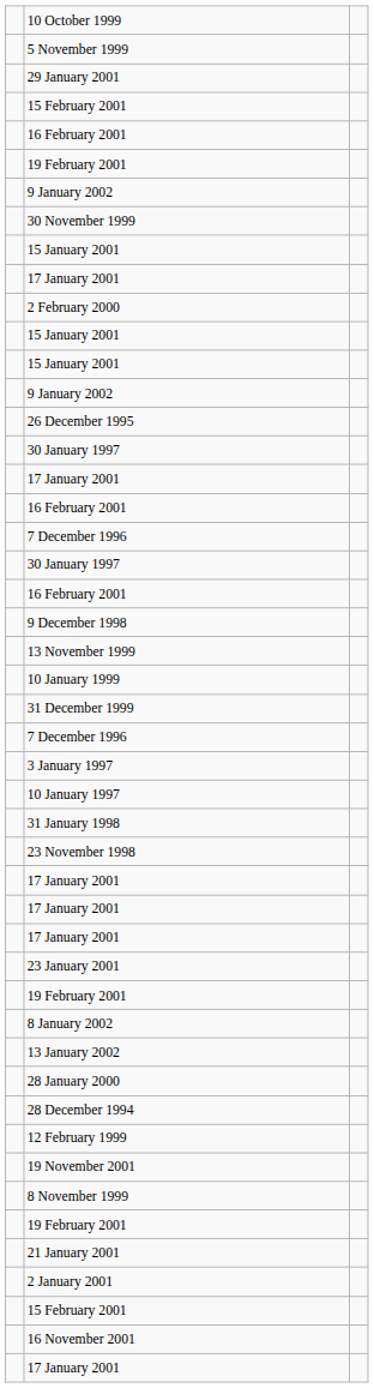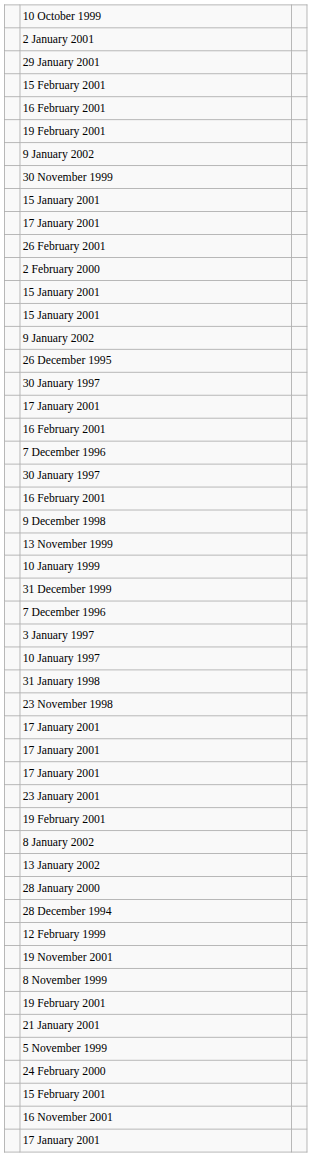rows swapped: 2 January 2001 <-> 5 November 1999
+ row: 26 February 2001
+ row: 24 February 2000
